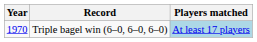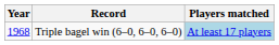Triple bagel win (6–0, 6–0, 6–0) | Year: 1970 -> 1968
